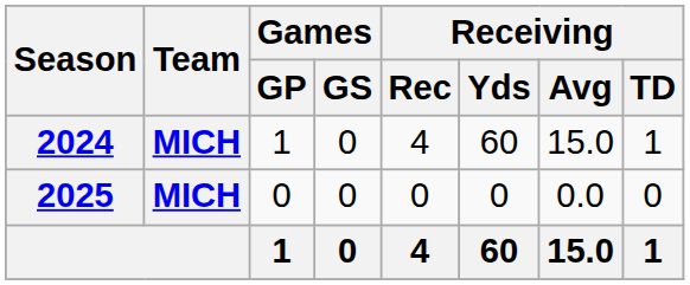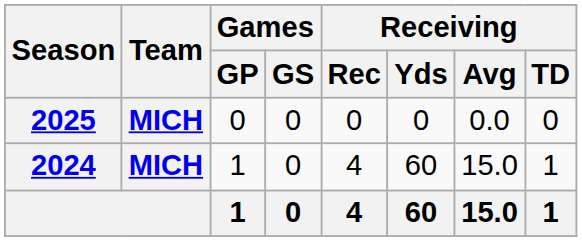rows swapped: 2024 <-> 2025
